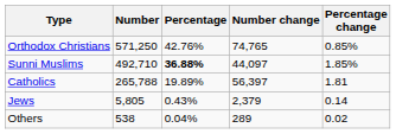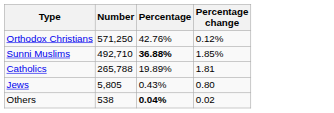- column: Number change | 74,765 | 44,097 | 56,397 | 2,379 | 289
Orthodox Christians | Percentage change: 0.85% -> 0.12%
Jews | Percentage change: 0.14 -> 0.80
Others | Percentage: normal -> bold
